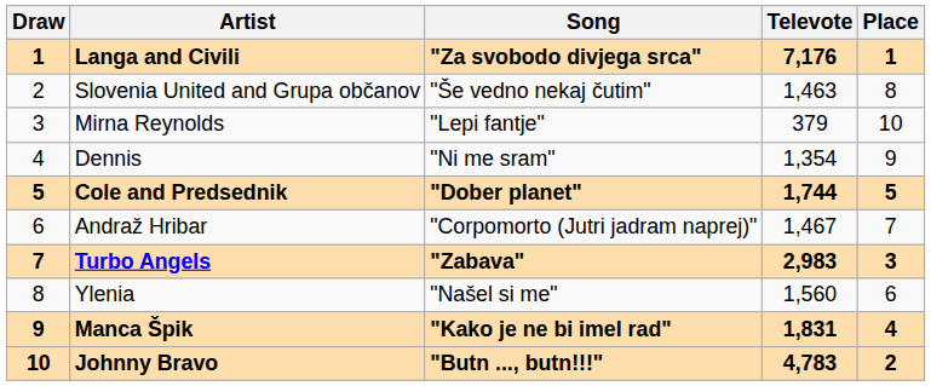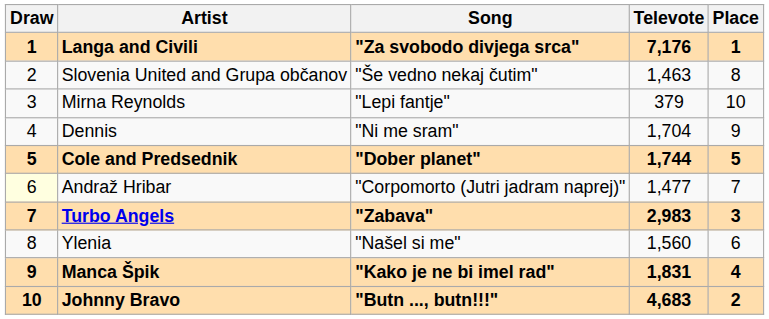Dennis | Televote: 1,354 -> 1,704
Andraž Hribar | Draw: no background -> lightyellow background
Andraž Hribar | Televote: 1,467 -> 1,477
Johnny Bravo | Televote: 4,783 -> 4,683
